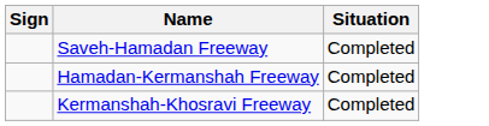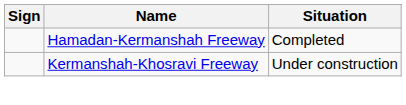- row: Saveh-Hamadan Freeway | Completed
Kermanshah-Khosravi Freeway | Situation: Completed -> Under construction
